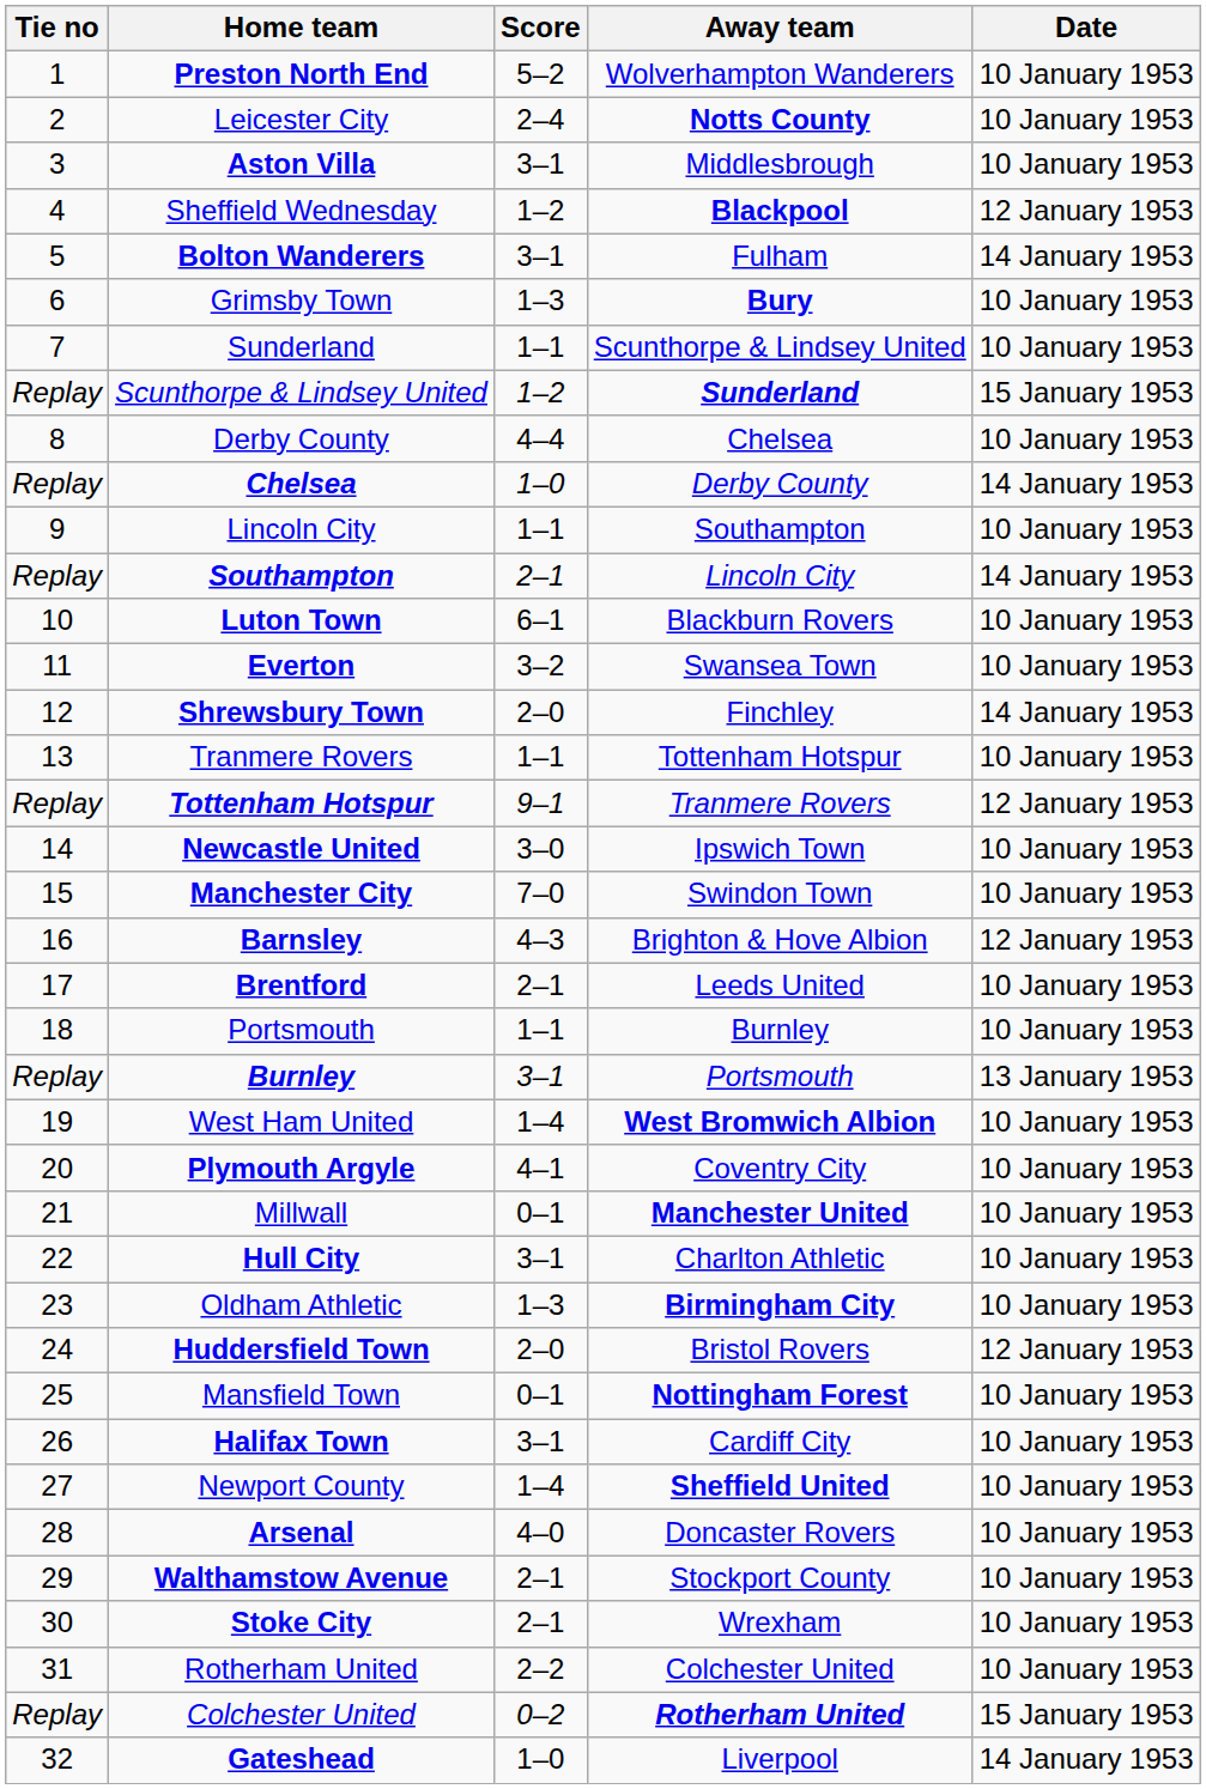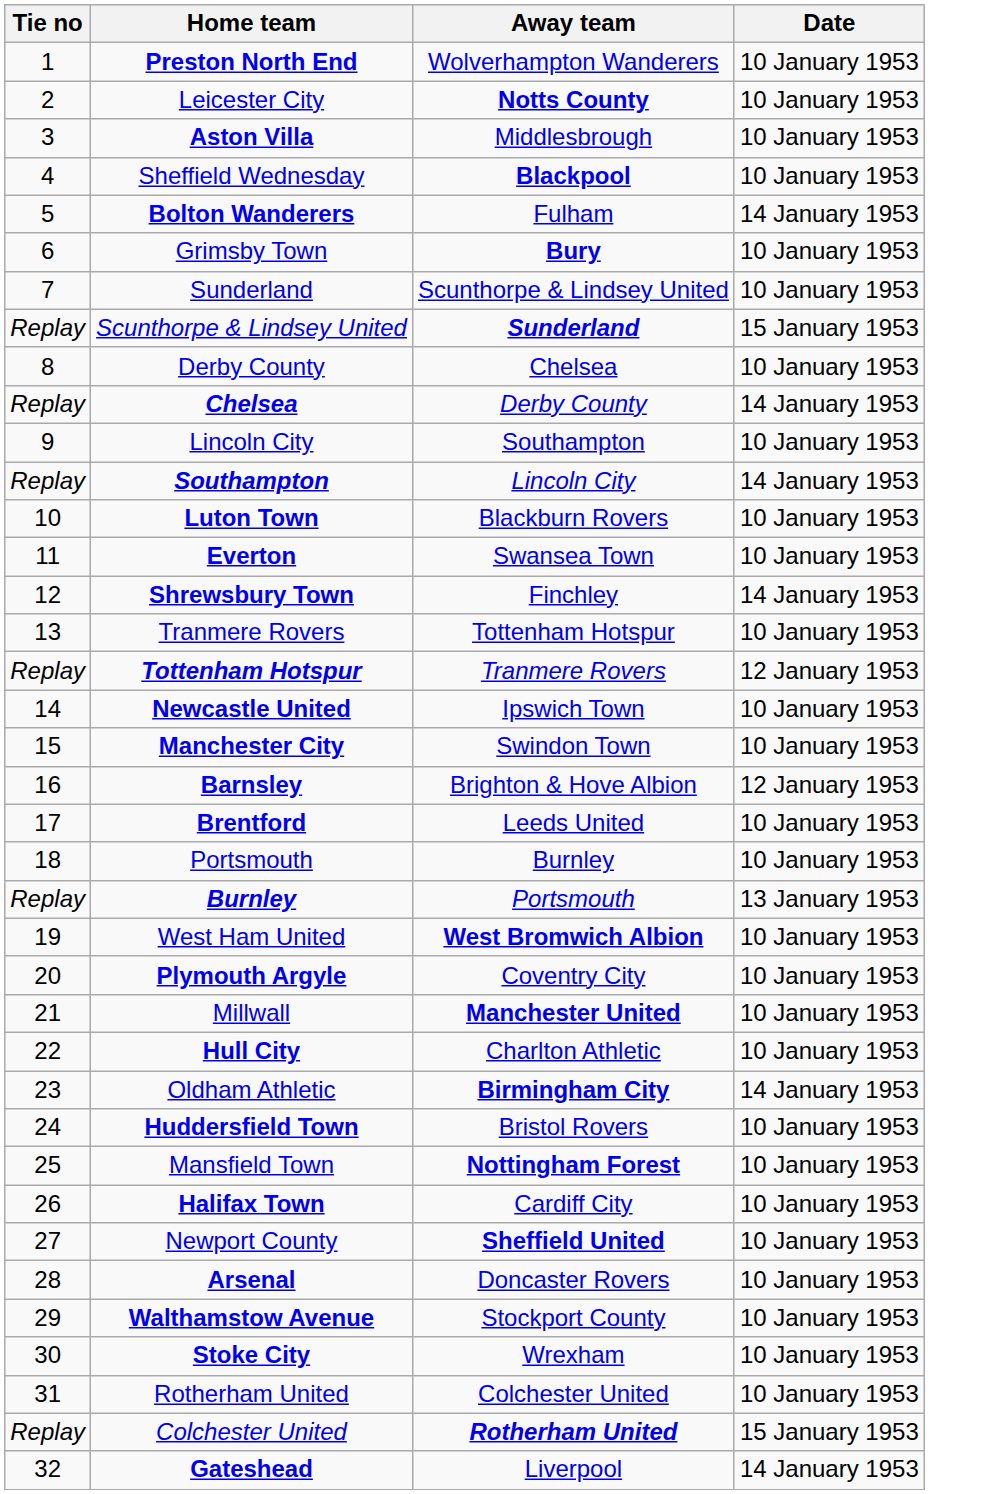- column: Score | 5–2 | 2–4 | 3–1 | 1–2 | 3–1 | 1–3 | 1–1 | 1–2 | 4–4 | 1–0 | 1–1 | 2–1 | 6–1 | 3–2 | 2–0 | 1–1 | 9–1 | 3–0 | 7–0 | 4–3 | 2–1 | 1–1 | 3–1 | 1–4 | 4–1 | 0–1 | 3–1 | 1–3 | 2–0 | 0–1 | 3–1 | 1–4 | 4–0 | 2–1 | 2–1 | 2–2 | 0–2 | 1–0
Sheffield Wednesday | Date: 12 January 1953 -> 10 January 1953
Oldham Athletic | Date: 10 January 1953 -> 14 January 1953
Huddersfield Town | Date: 12 January 1953 -> 10 January 1953
